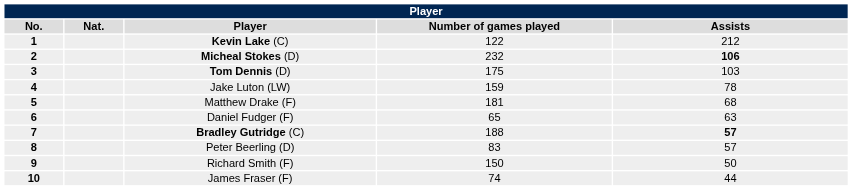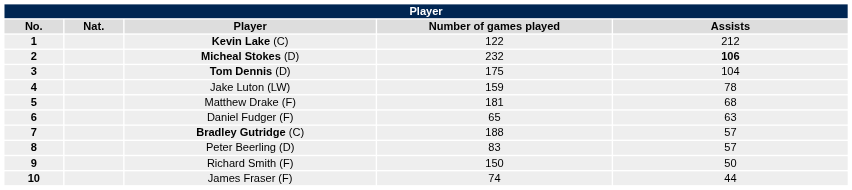Tom Dennis (D) | Assists: 103 -> 104
Bradley Gutridge (C) | Assists: bold -> normal
